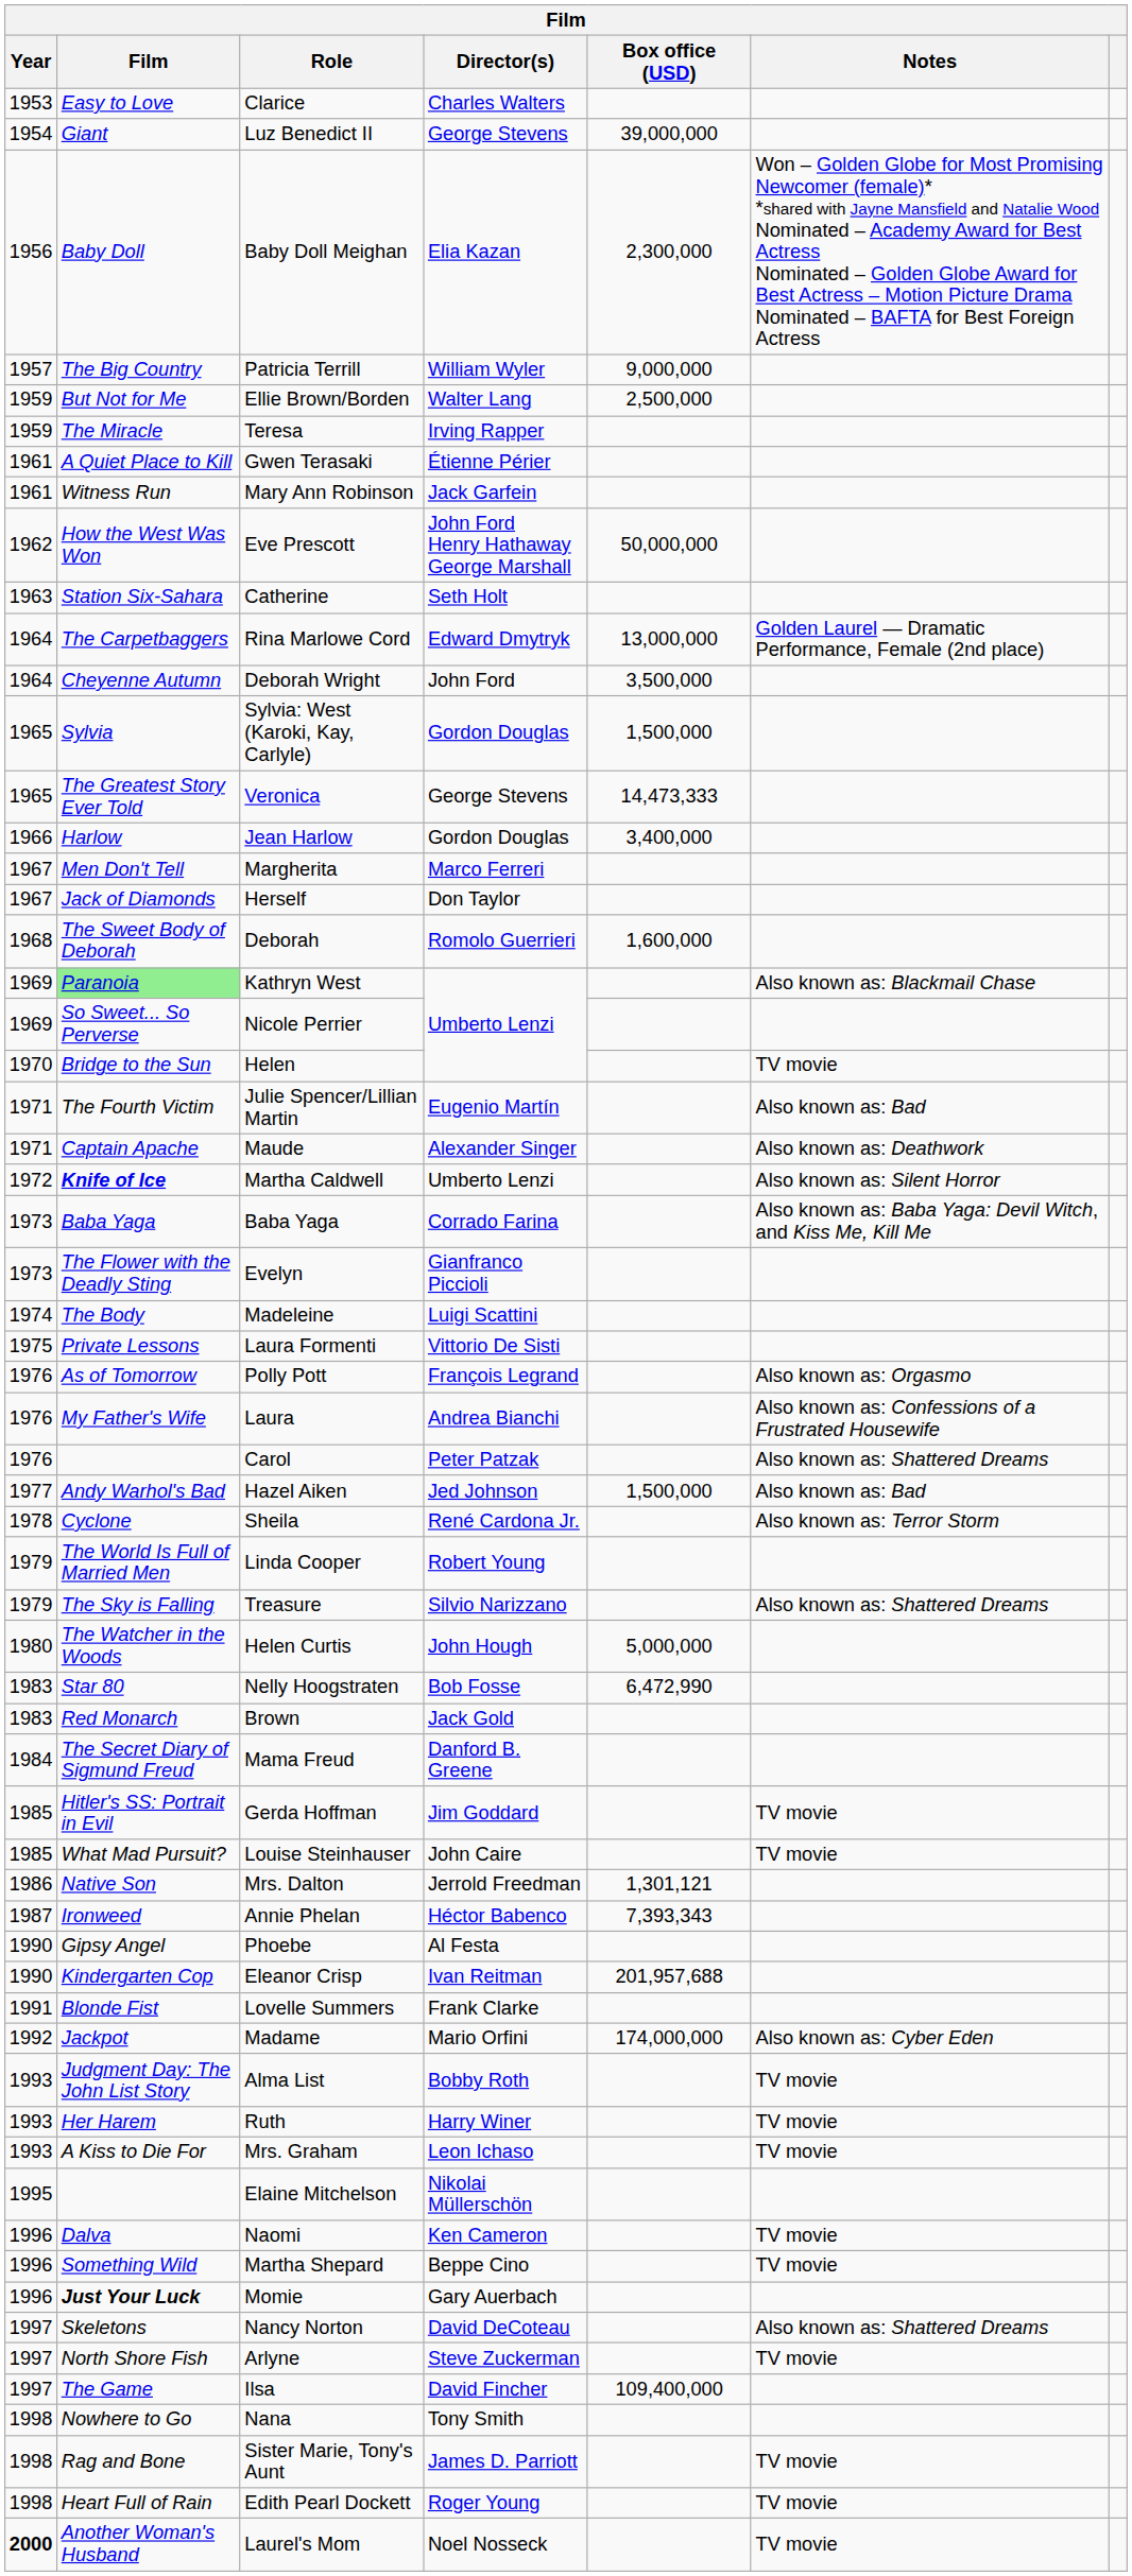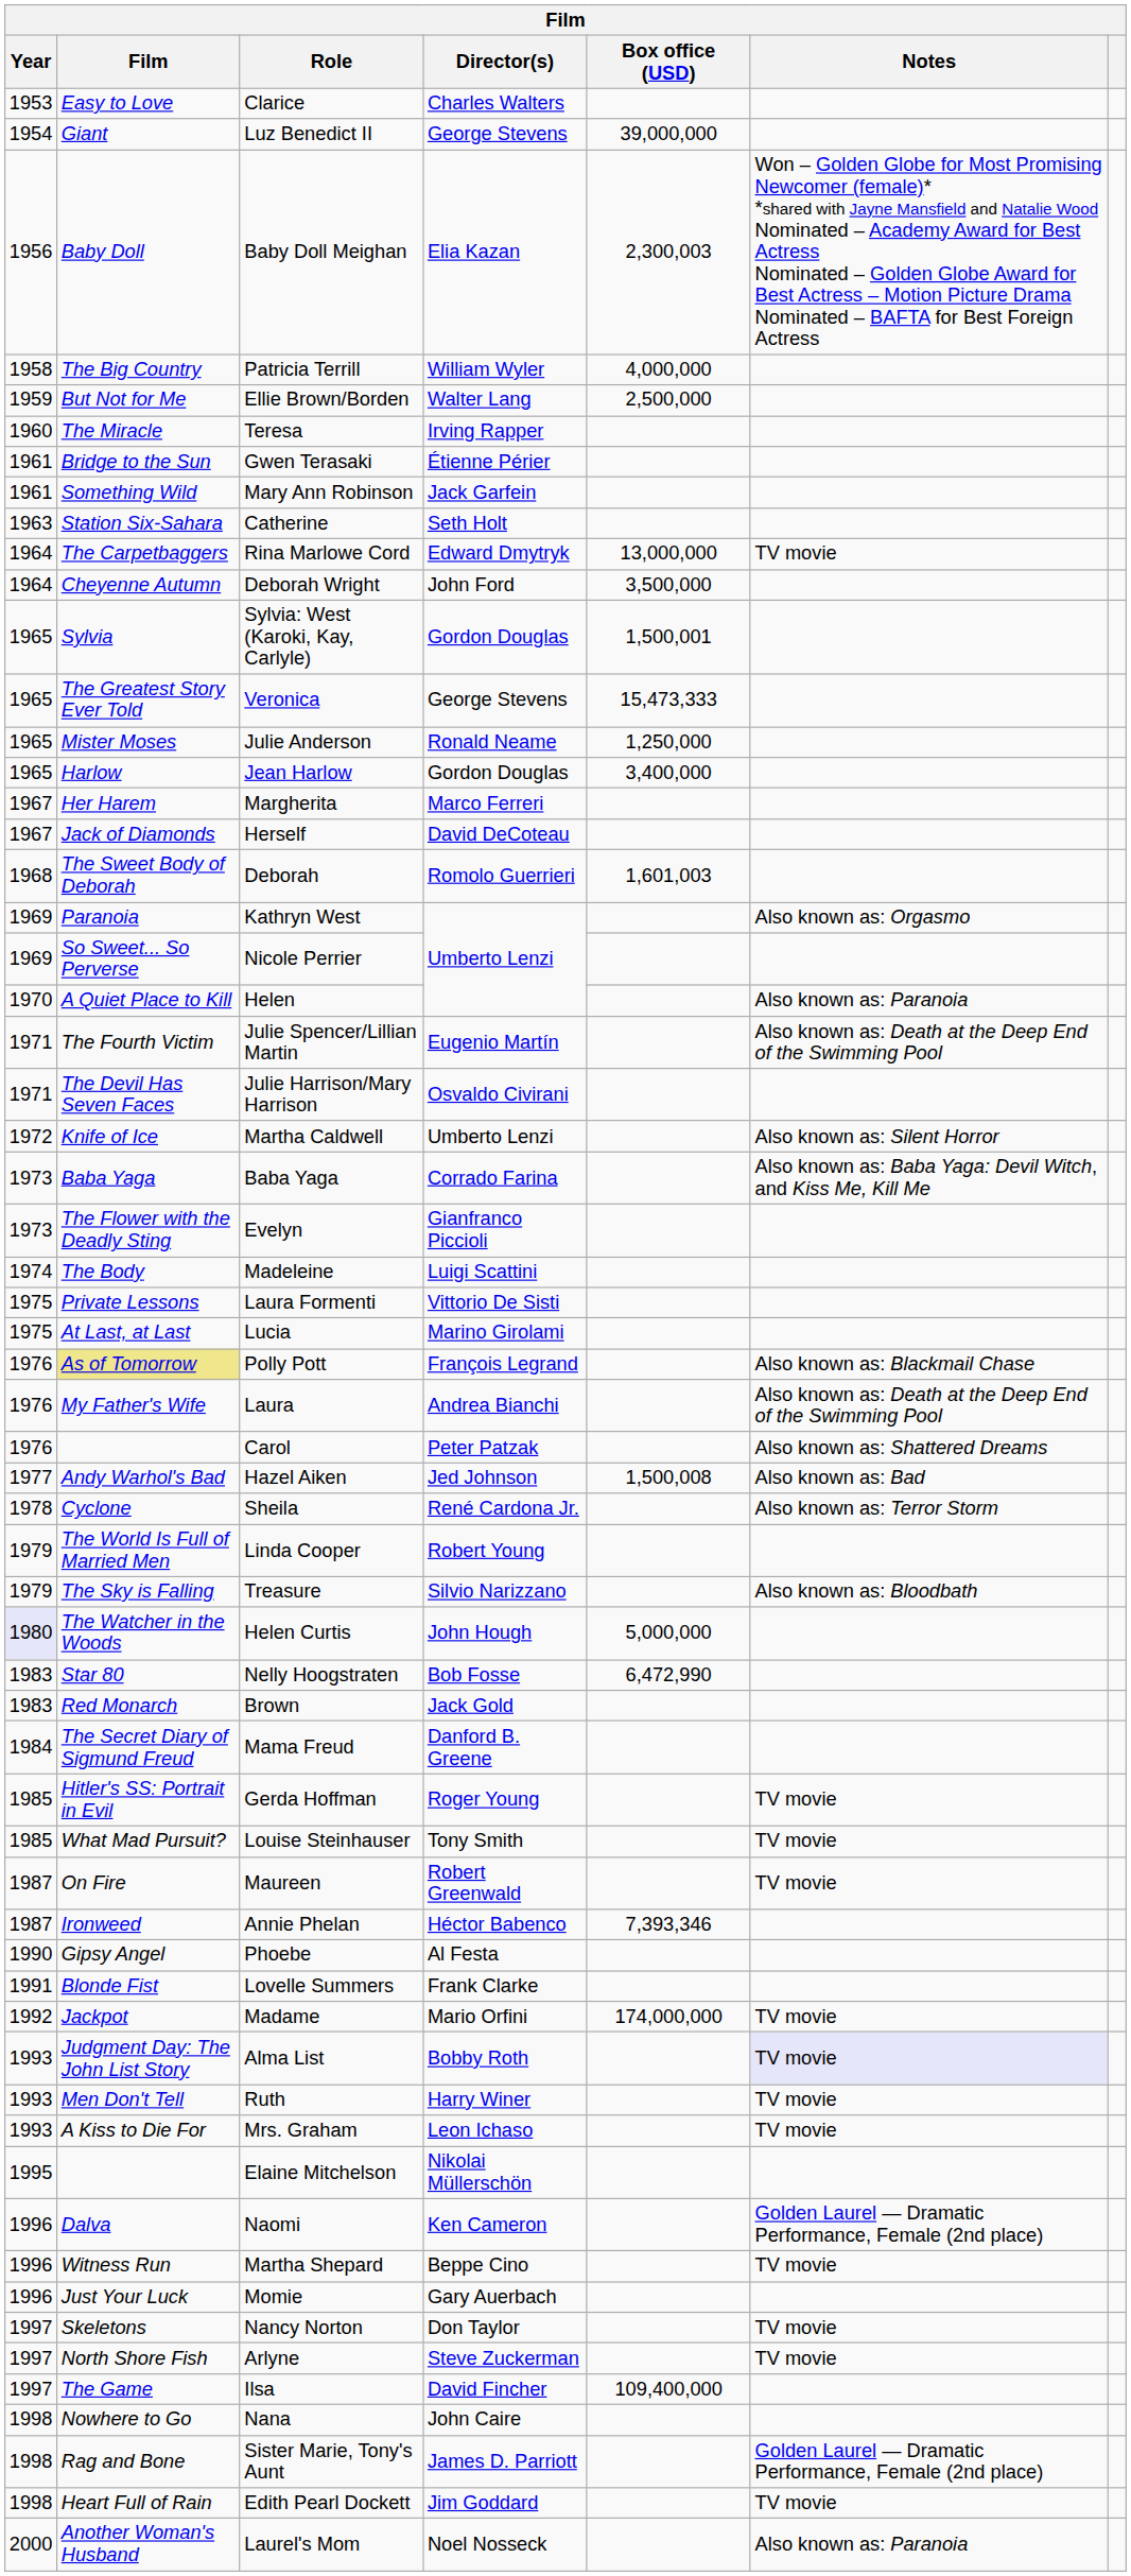Baby Doll Meighan | Box office (USD): 2,300,000 -> 2,300,003
Patricia Terrill | Year: 1957 -> 1958
Patricia Terrill | Box office (USD): 9,000,000 -> 4,000,000
Teresa | Year: 1959 -> 1960
Gwen Terasaki | Film: A Quiet Place to Kill -> Bridge to the Sun
Mary Ann Robinson | Film: Witness Run -> Something Wild
- row: 1962 | How the West Was Won | Eve Prescott | John Ford Henry Hathaway George Marshall | 50,000,000
Rina Marlowe Cord | Notes: Golden Laurel — Dramatic Performance, Female (2nd place) -> TV movie
Sylvia: West (Karoki, Kay, Carlyle) | Box office (USD): 1,500,000 -> 1,500,001
Veronica | Box office (USD): 14,473,333 -> 15,473,333
+ row: 1965 | Mister Moses | Julie Anderson | Ronald Neame | 1,250,000
Jean Harlow | Year: 1966 -> 1965
Margherita | Film: Men Don't Tell -> Her Harem
Herself | Director(s): Don Taylor -> David DeCoteau
Deborah | Box office (USD): 1,600,000 -> 1,601,003
Kathryn West | Film: lightgreen background -> no background
Kathryn West | Notes: Also known as: Blackmail Chase -> Also known as: Orgasmo
Helen | Film: Bridge to the Sun -> A Quiet Place to Kill
Helen | Notes: TV movie -> Also known as: Paranoia
Julie Spencer/Lillian Martin | Notes: Also known as: Bad -> Also known as: Death at the Deep End of the Swimming Pool
- row: 1971 | Captain Apache | Maude | Alexander Singer | Also known as: Deathwork
+ row: 1971 | The Devil Has Seven Faces | Julie Harrison/Mary Harrison | Osvaldo Civirani
Martha Caldwell | Film: bold -> normal
+ row: 1975 | At Last, at Last | Lucia | Marino Girolami
Polly Pott | Film: no background -> khaki background
Polly Pott | Notes: Also known as: Orgasmo -> Also known as: Blackmail Chase
Laura | Notes: Also known as: Confessions of a Frustrated Housewife -> Also known as: Death at the Deep End of the Swimming Pool
Hazel Aiken | Box office (USD): 1,500,000 -> 1,500,008
Treasure | Notes: Also known as: Shattered Dreams -> Also known as: Bloodbath
Helen Curtis | Year: no background -> lavender background
Gerda Hoffman | Director(s): Jim Goddard -> Roger Young
Louise Steinhauser | Director(s): John Caire -> Tony Smith
- row: 1986 | Native Son | Mrs. Dalton | Jerrold Freedman | 1,301,121
+ row: 1987 | On Fire | Maureen | Robert Greenwald | TV movie
Annie Phelan | Box office (USD): 7,393,343 -> 7,393,346
- row: 1990 | Kindergarten Cop | Eleanor Crisp | Ivan Reitman | 201,957,688
Madame | Notes: Also known as: Cyber Eden -> TV movie
Alma List | Notes: no background -> lavender background
Ruth | Film: Her Harem -> Men Don't Tell
Naomi | Notes: TV movie -> Golden Laurel — Dramatic Performance, Female (2nd place)
Martha Shepard | Film: Something Wild -> Witness Run
Momie | Film: bold -> normal
Nancy Norton | Director(s): David DeCoteau -> Don Taylor
Nancy Norton | Notes: Also known as: Shattered Dreams -> TV movie
Nana | Director(s): Tony Smith -> John Caire
Sister Marie, Tony's Aunt | Notes: TV movie -> Golden Laurel — Dramatic Performance, Female (2nd place)
Edith Pearl Dockett | Director(s): Roger Young -> Jim Goddard
Laurel's Mom | Year: bold -> normal
Laurel's Mom | Notes: TV movie -> Also known as: Paranoia
